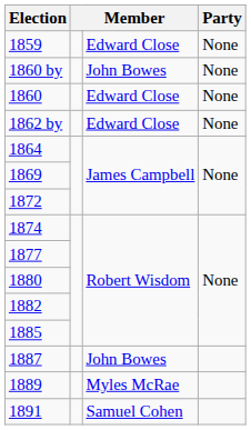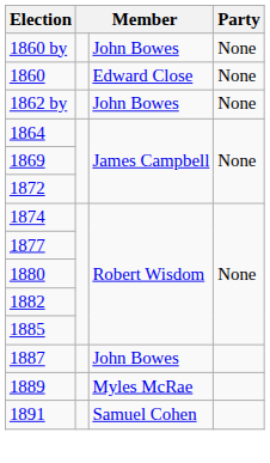- row: 1859 | Edward Close | None
1862 by | column 3: Edward Close -> John Bowes
